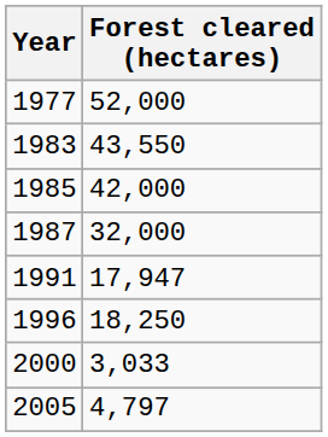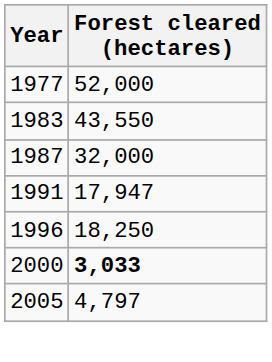- row: 1985 | 42,000
2000 | Forest cleared (hectares): normal -> bold
